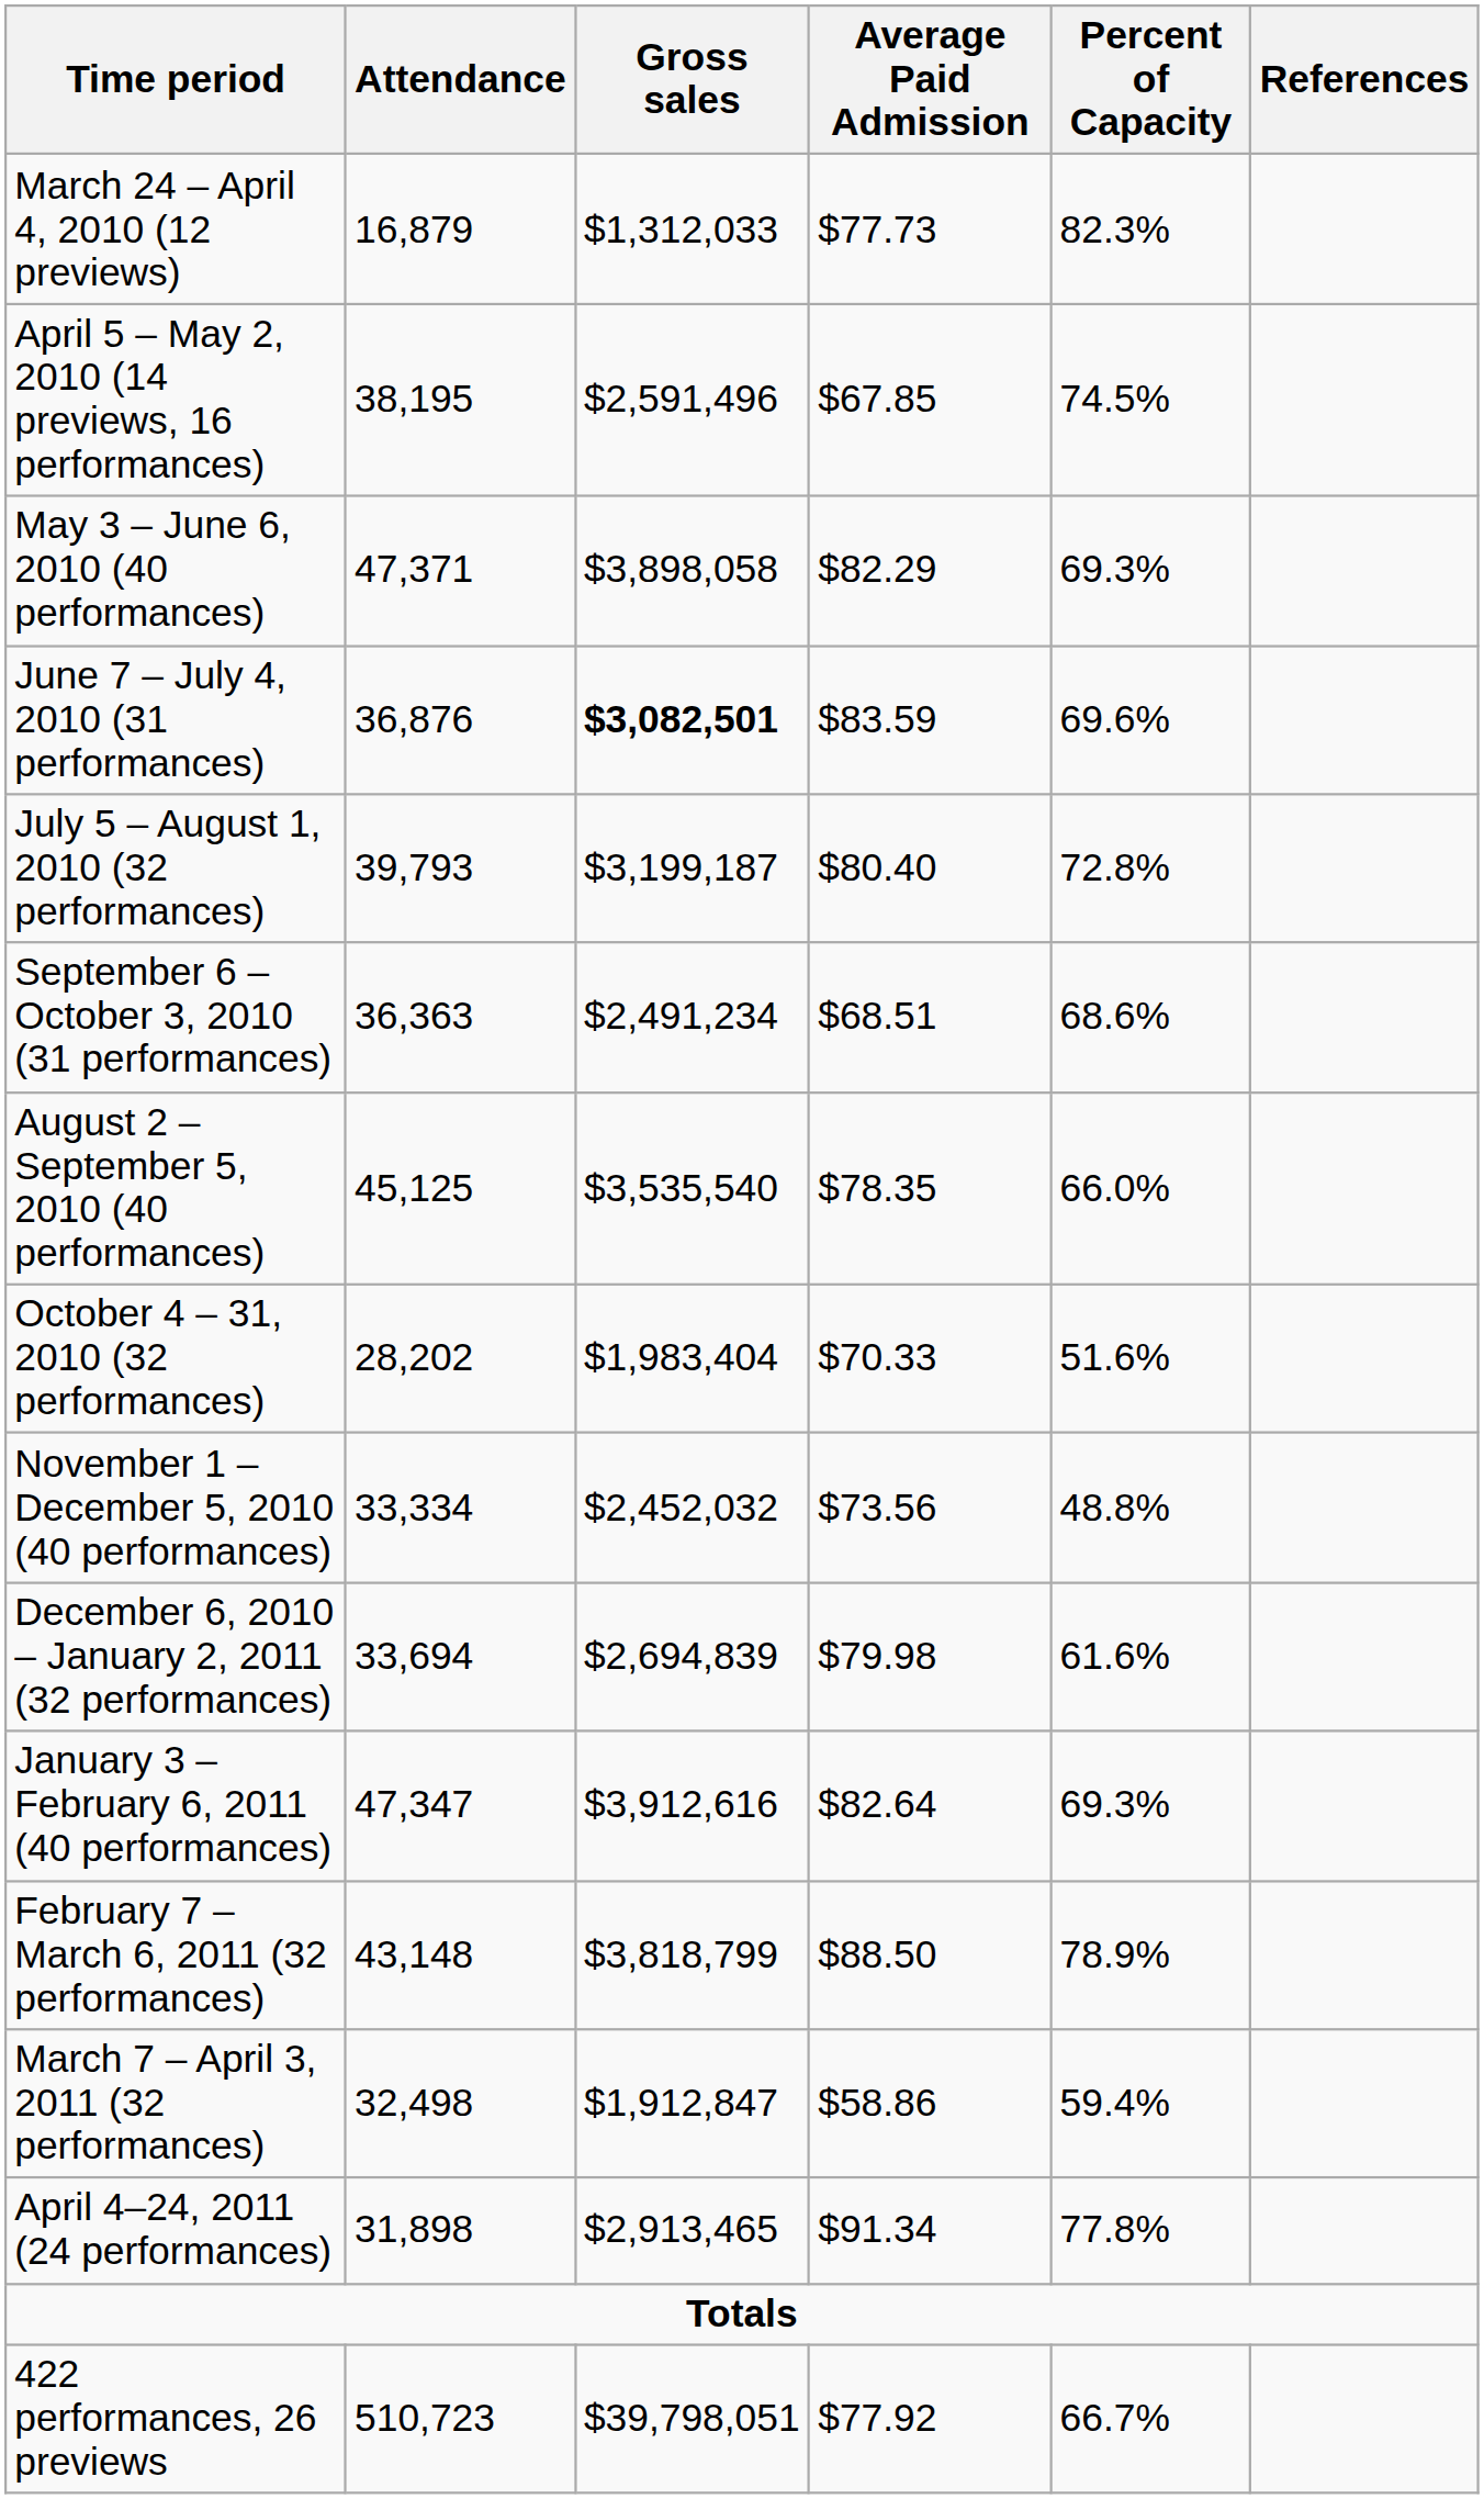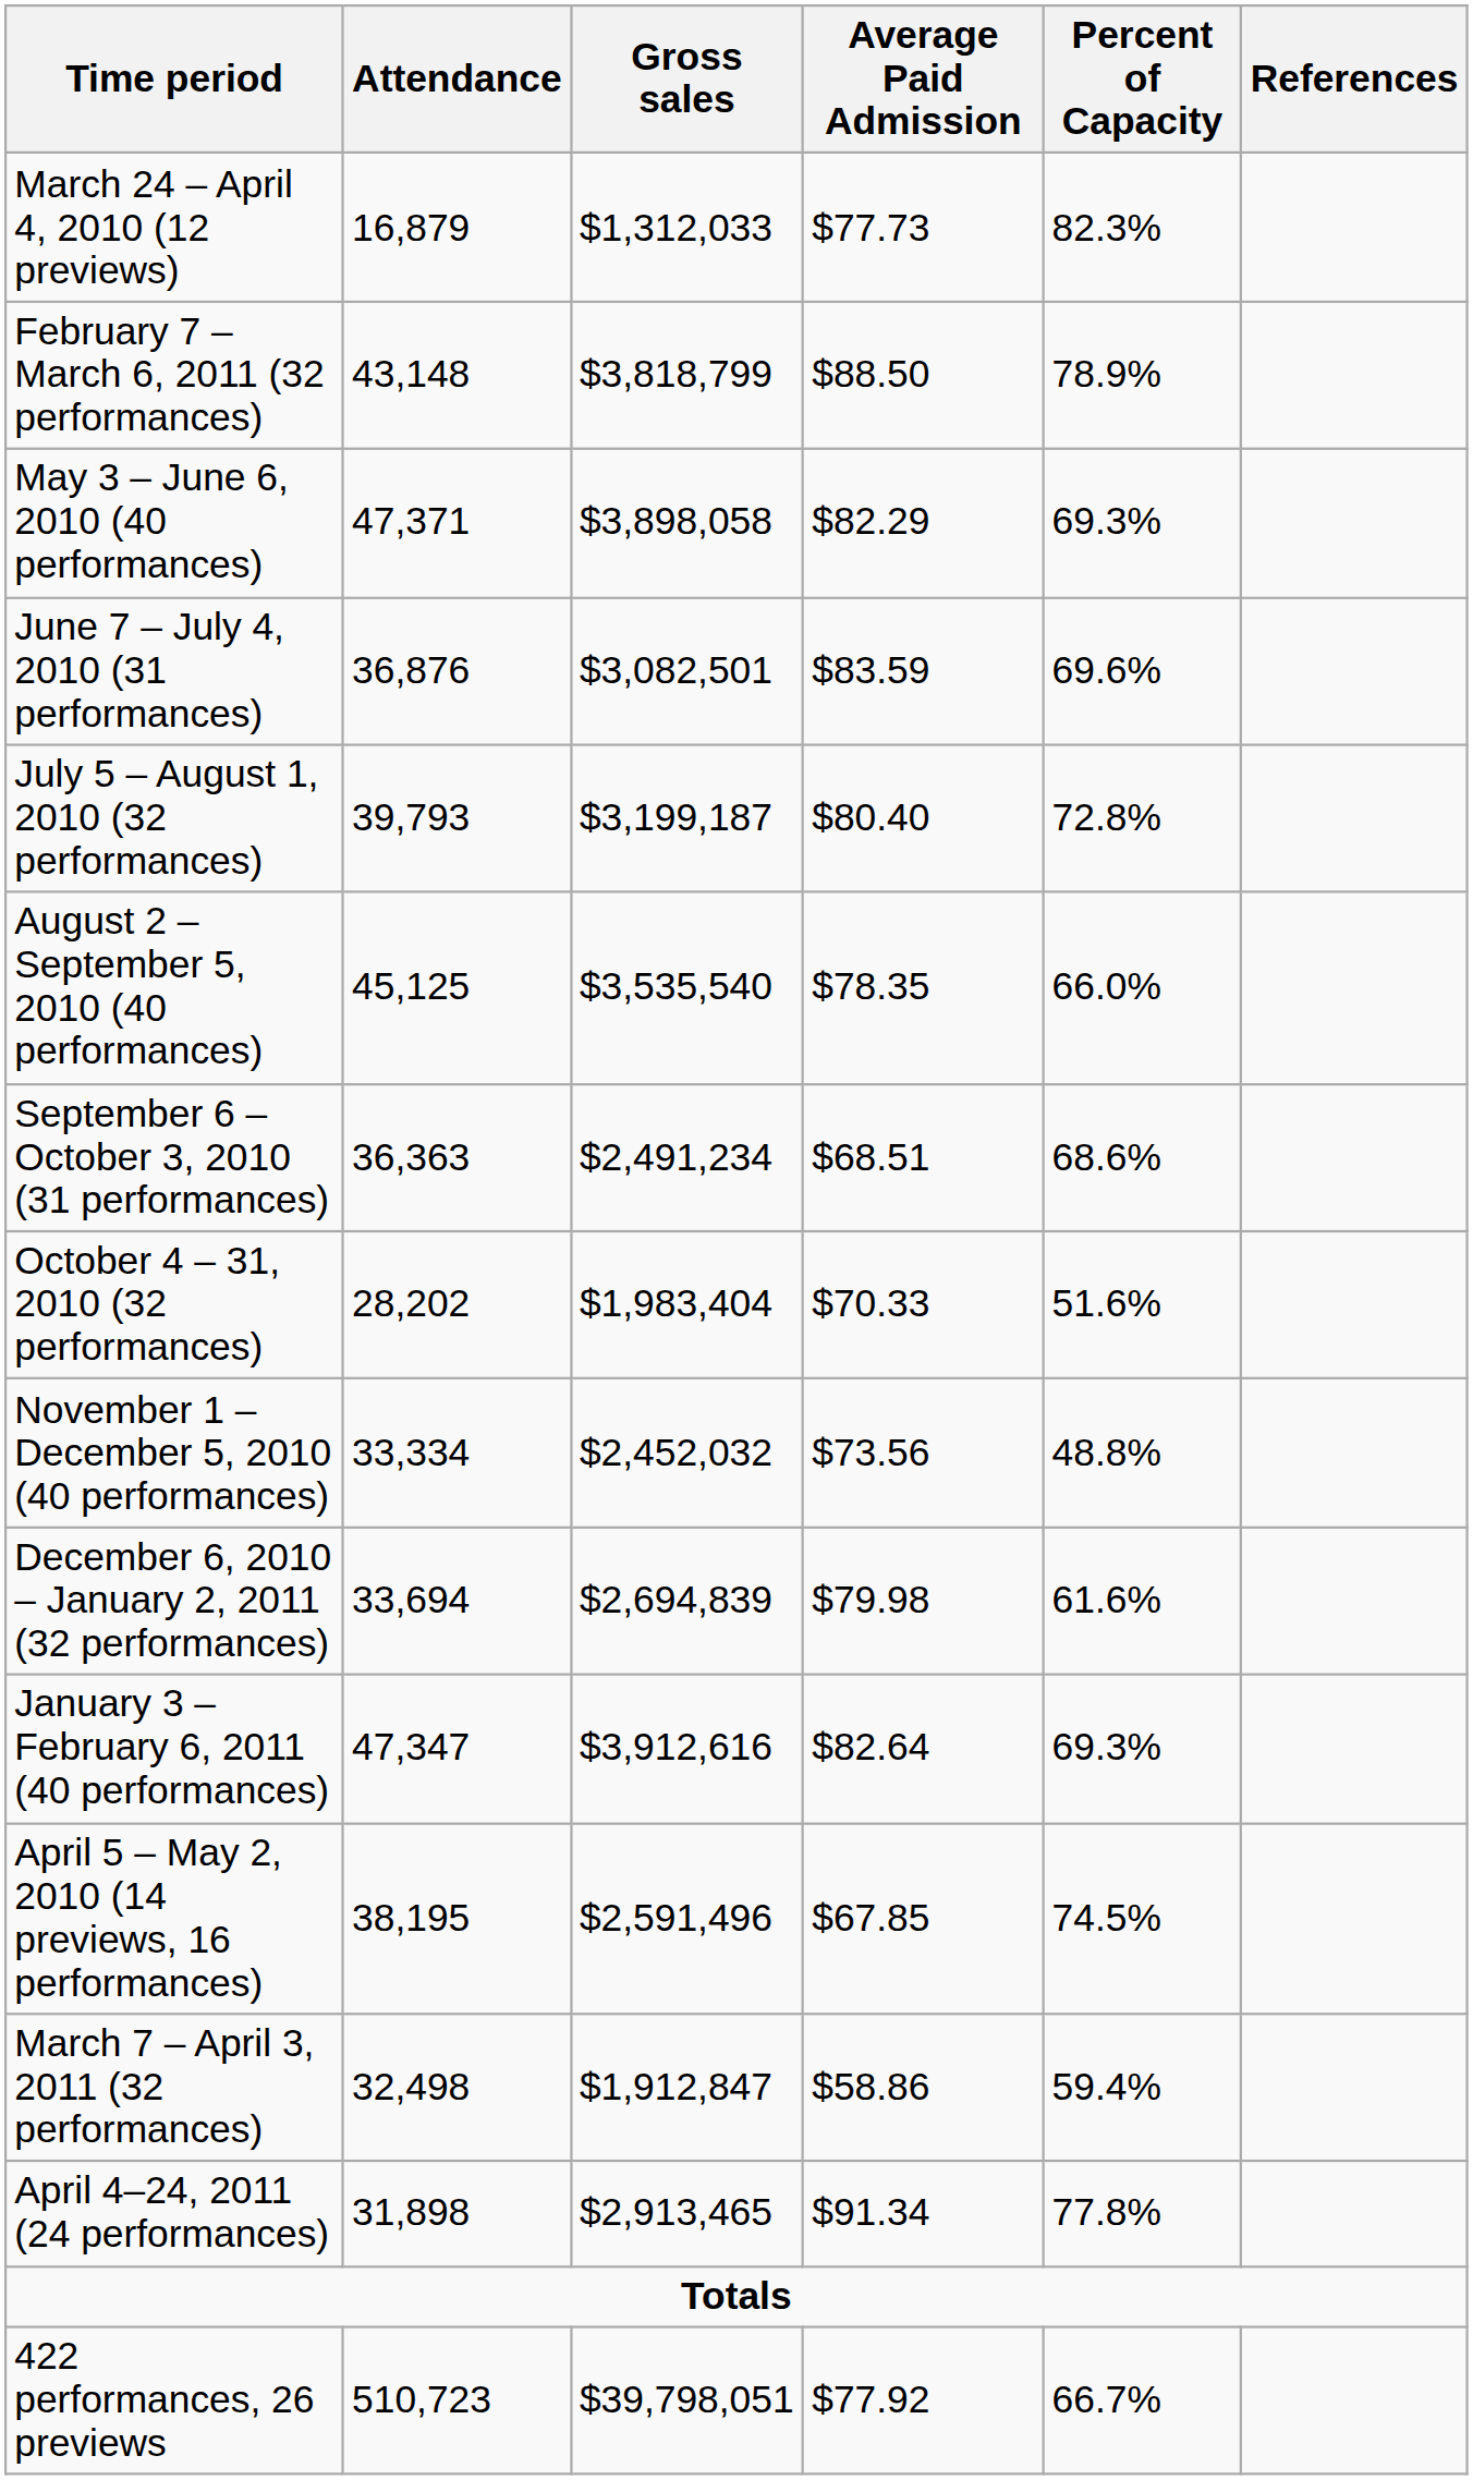rows swapped: April 5 – May 2, 2010 (14 previews, 16 performances) <-> February 7 – March 6, 2011 (32 performances)
June 7 – July 4, 2010 (31 performances) | Gross sales: bold -> normal
rows swapped: August 2 – September 5, 2010 (40 performances) <-> September 6 – October 3, 2010 (31 performances)
